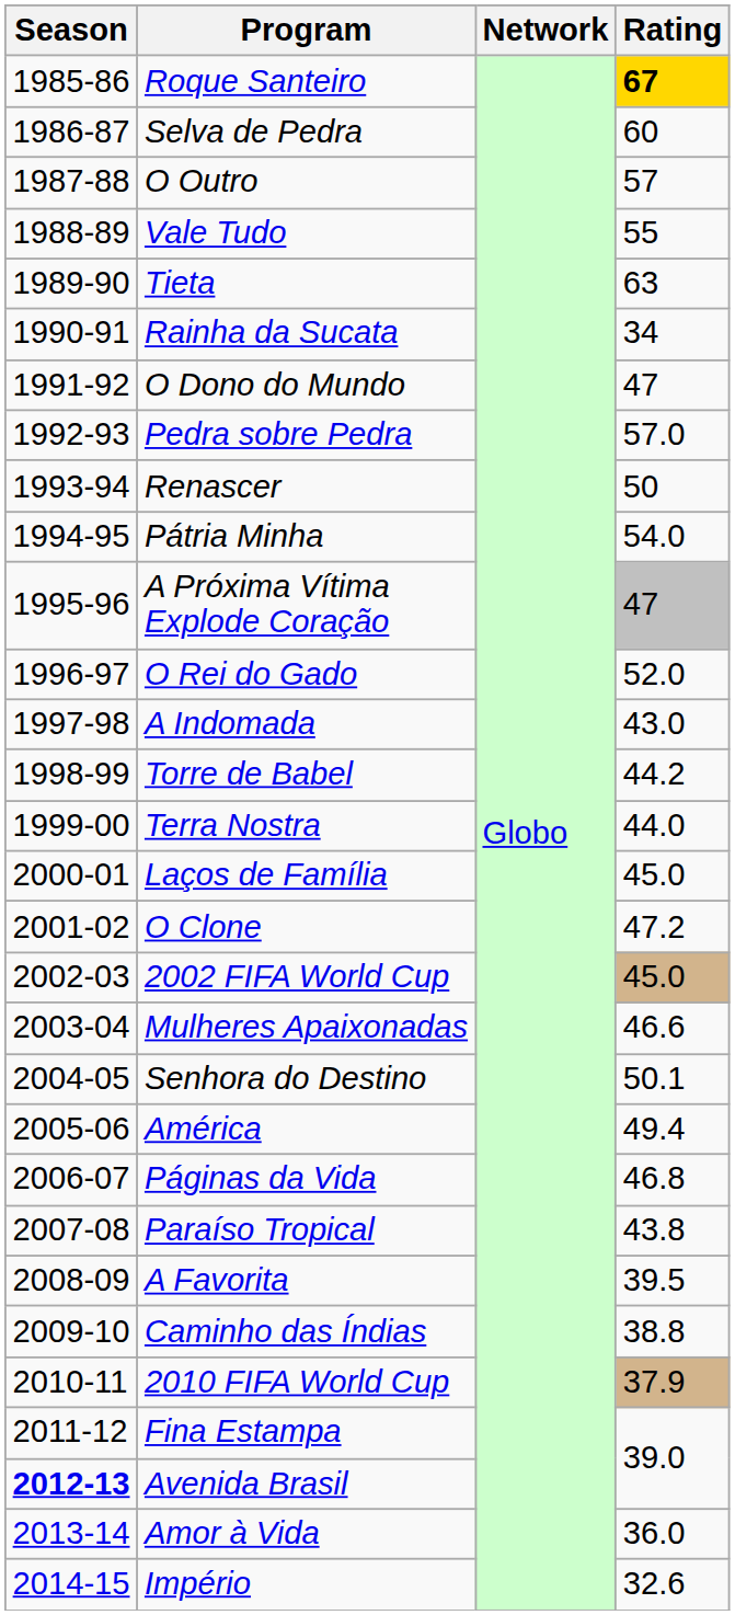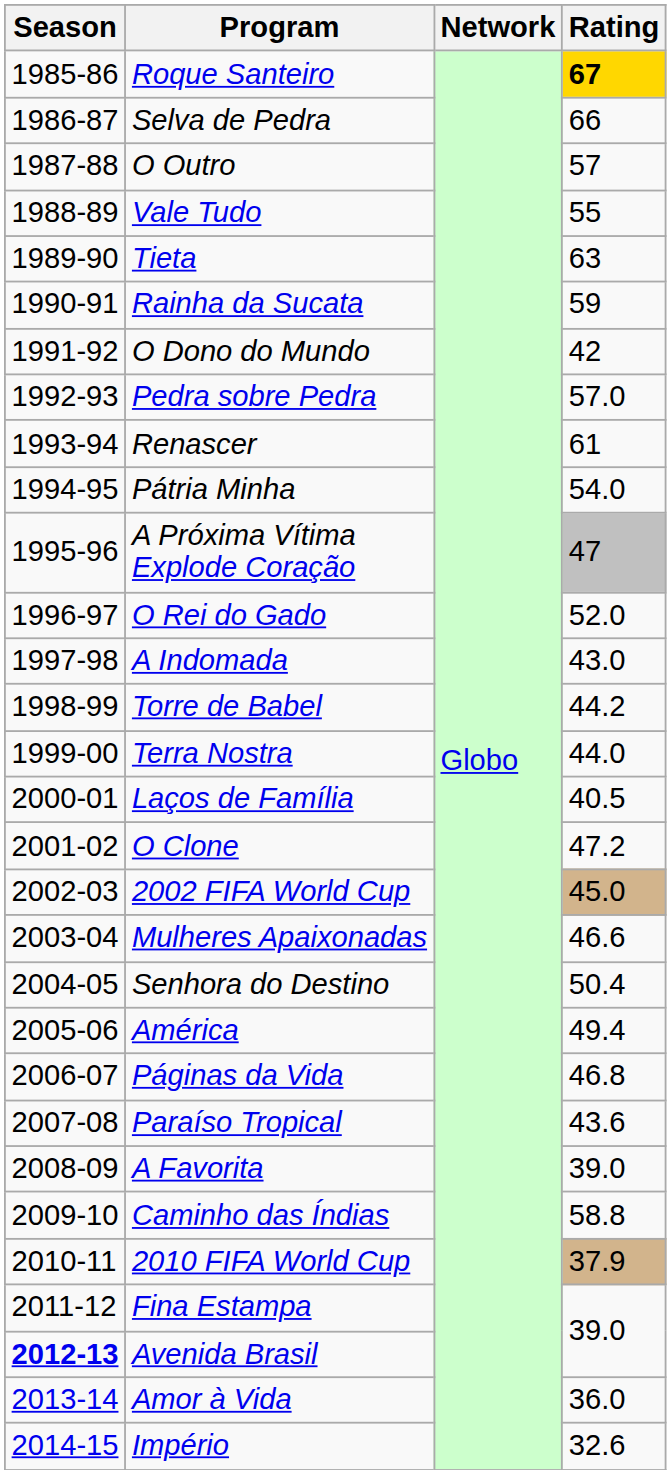Selva de Pedra | Rating: 60 -> 66
Rainha da Sucata | Rating: 34 -> 59
O Dono do Mundo | Rating: 47 -> 42
Renascer | Rating: 50 -> 61
Laços de Família | Rating: 45.0 -> 40.5
Senhora do Destino | Rating: 50.1 -> 50.4
Paraíso Tropical | Rating: 43.8 -> 43.6
A Favorita | Rating: 39.5 -> 39.0
Caminho das Índias | Rating: 38.8 -> 58.8
